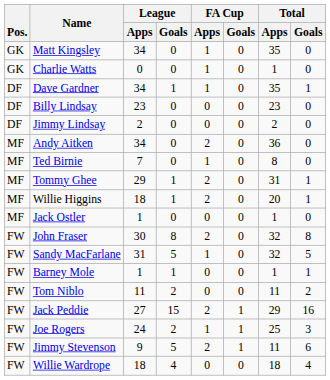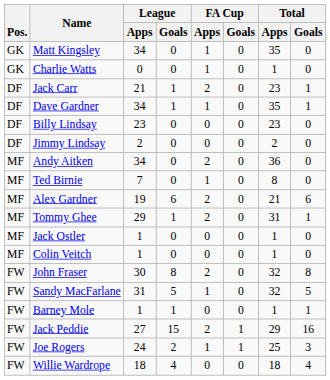+ row: DF | Jack Carr | 21 | 1 | 2 | 0 | 23 | 1
+ row: MF | Alex Gardner | 19 | 6 | 2 | 0 | 21 | 6
- row: MF | Willie Higgins | 18 | 1 | 2 | 0 | 20 | 1
+ row: MF | Colin Veitch | 1 | 0 | 0 | 0 | 1 | 0
- row: FW | Tom Niblo | 11 | 2 | 0 | 0 | 11 | 2
- row: FW | Jimmy Stevenson | 9 | 5 | 2 | 1 | 11 | 6
